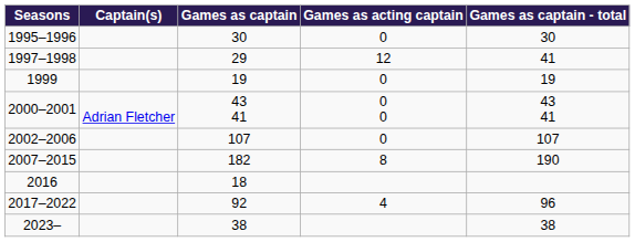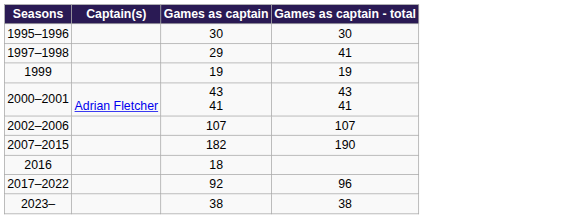- column: Games as acting captain | 0 | 12 | 0 | 0 0 | 0 | 8 | 4
